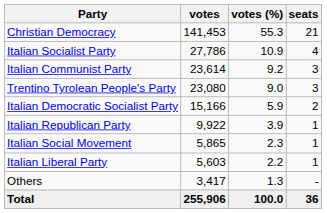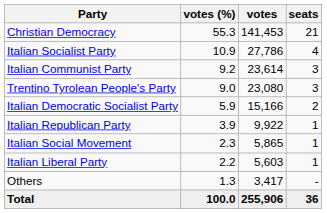columns swapped: votes <-> votes (%)
